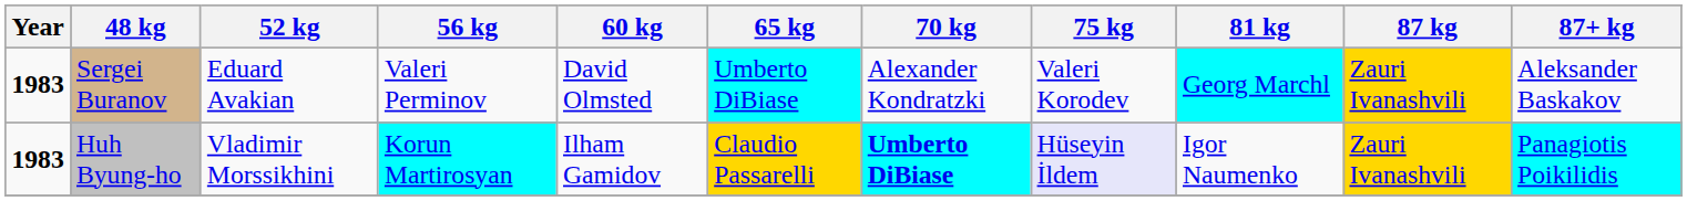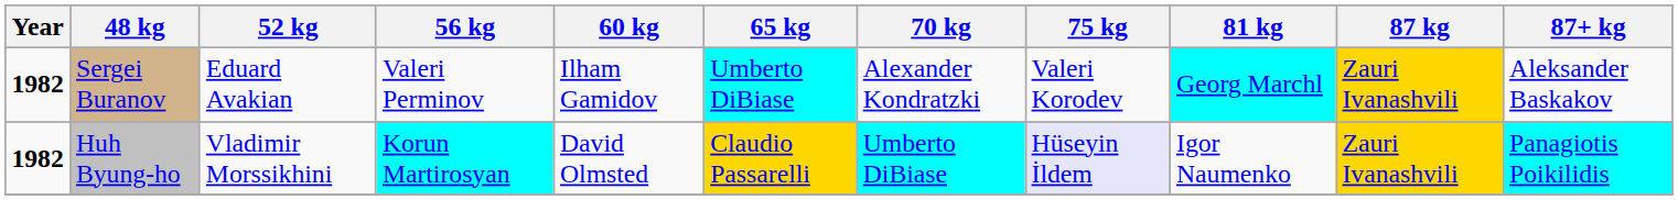Sergei Buranov | Year: 1983 -> 1982
Sergei Buranov | 60 kg: David Olmsted -> Ilham Gamidov
Huh Byung-ho | Year: 1983 -> 1982
Huh Byung-ho | 60 kg: Ilham Gamidov -> David Olmsted
Huh Byung-ho | 70 kg: bold -> normal
